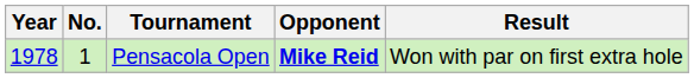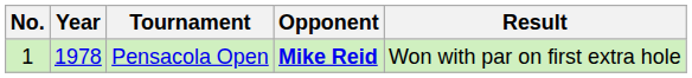columns swapped: No. <-> Year
